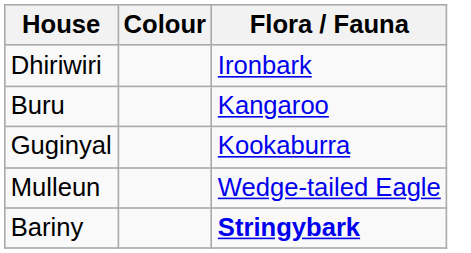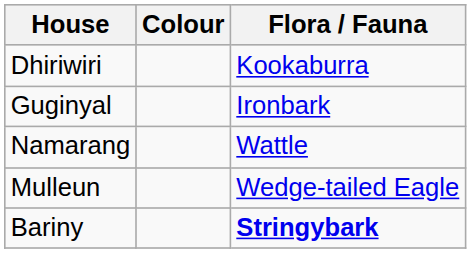Dhiriwiri | Flora / Fauna: Ironbark -> Kookaburra
- row: Buru | Kangaroo
Guginyal | Flora / Fauna: Kookaburra -> Ironbark
+ row: Namarang | Wattle
